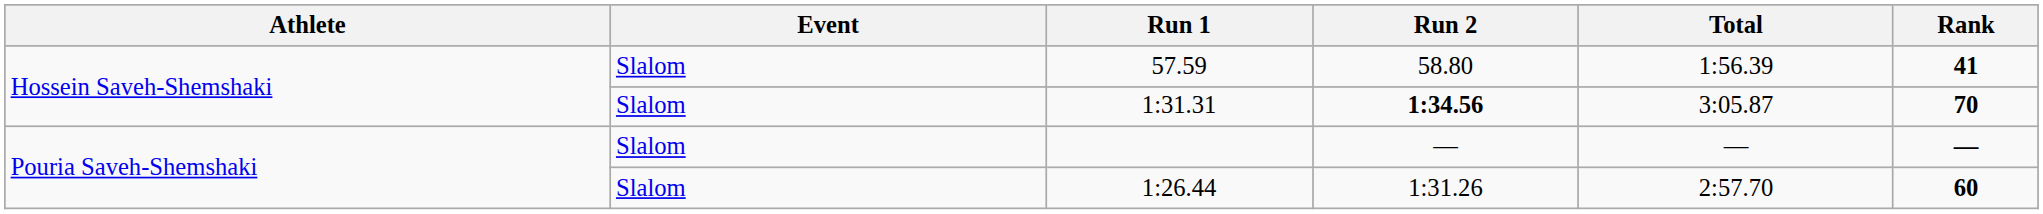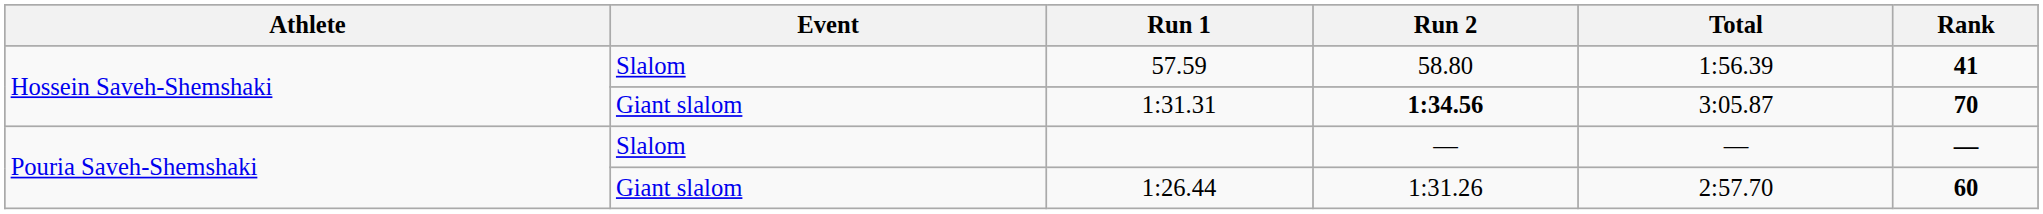1:31.31 | Event: Slalom -> Giant slalom
1:26.44 | Event: Slalom -> Giant slalom
